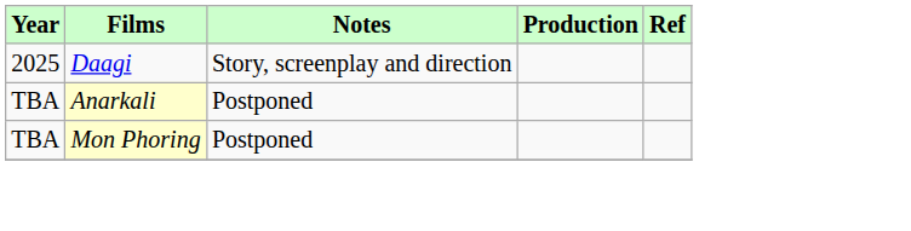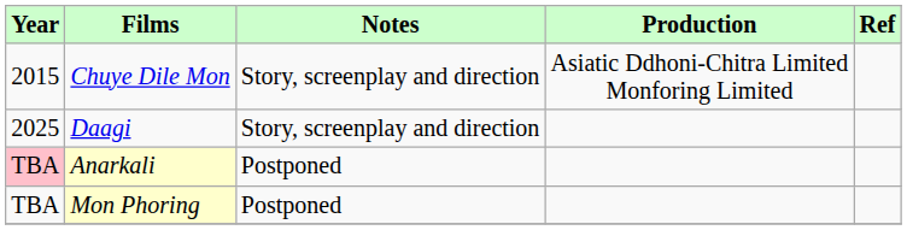+ row: 2015 | Chuye Dile Mon | Story, screenplay and direction | Asiatic Ddhoni-Chitra Limited Monforing Limited
Anarkali | Year: no background -> pink background
